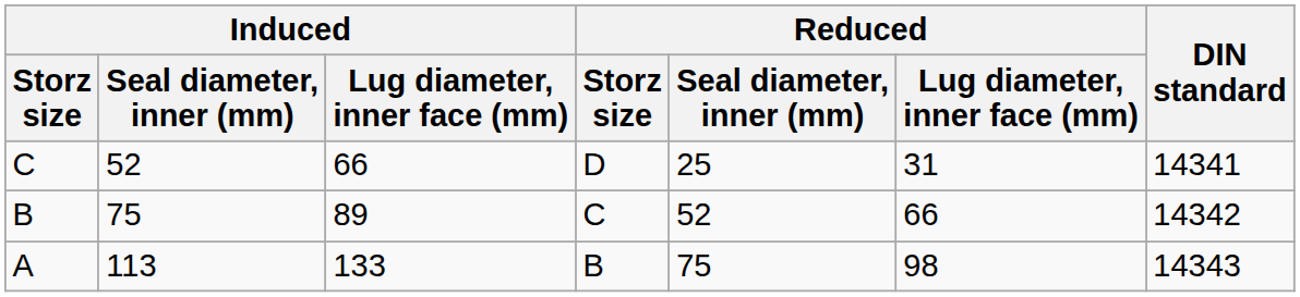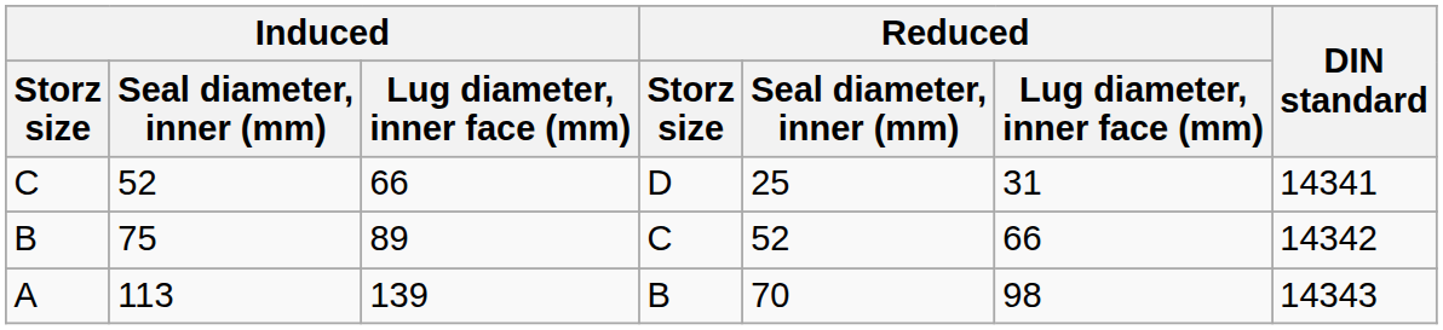A | Induced / Lug diameter, inner face (mm): 133 -> 139
A | Reduced / Seal diameter, inner (mm): 75 -> 70
